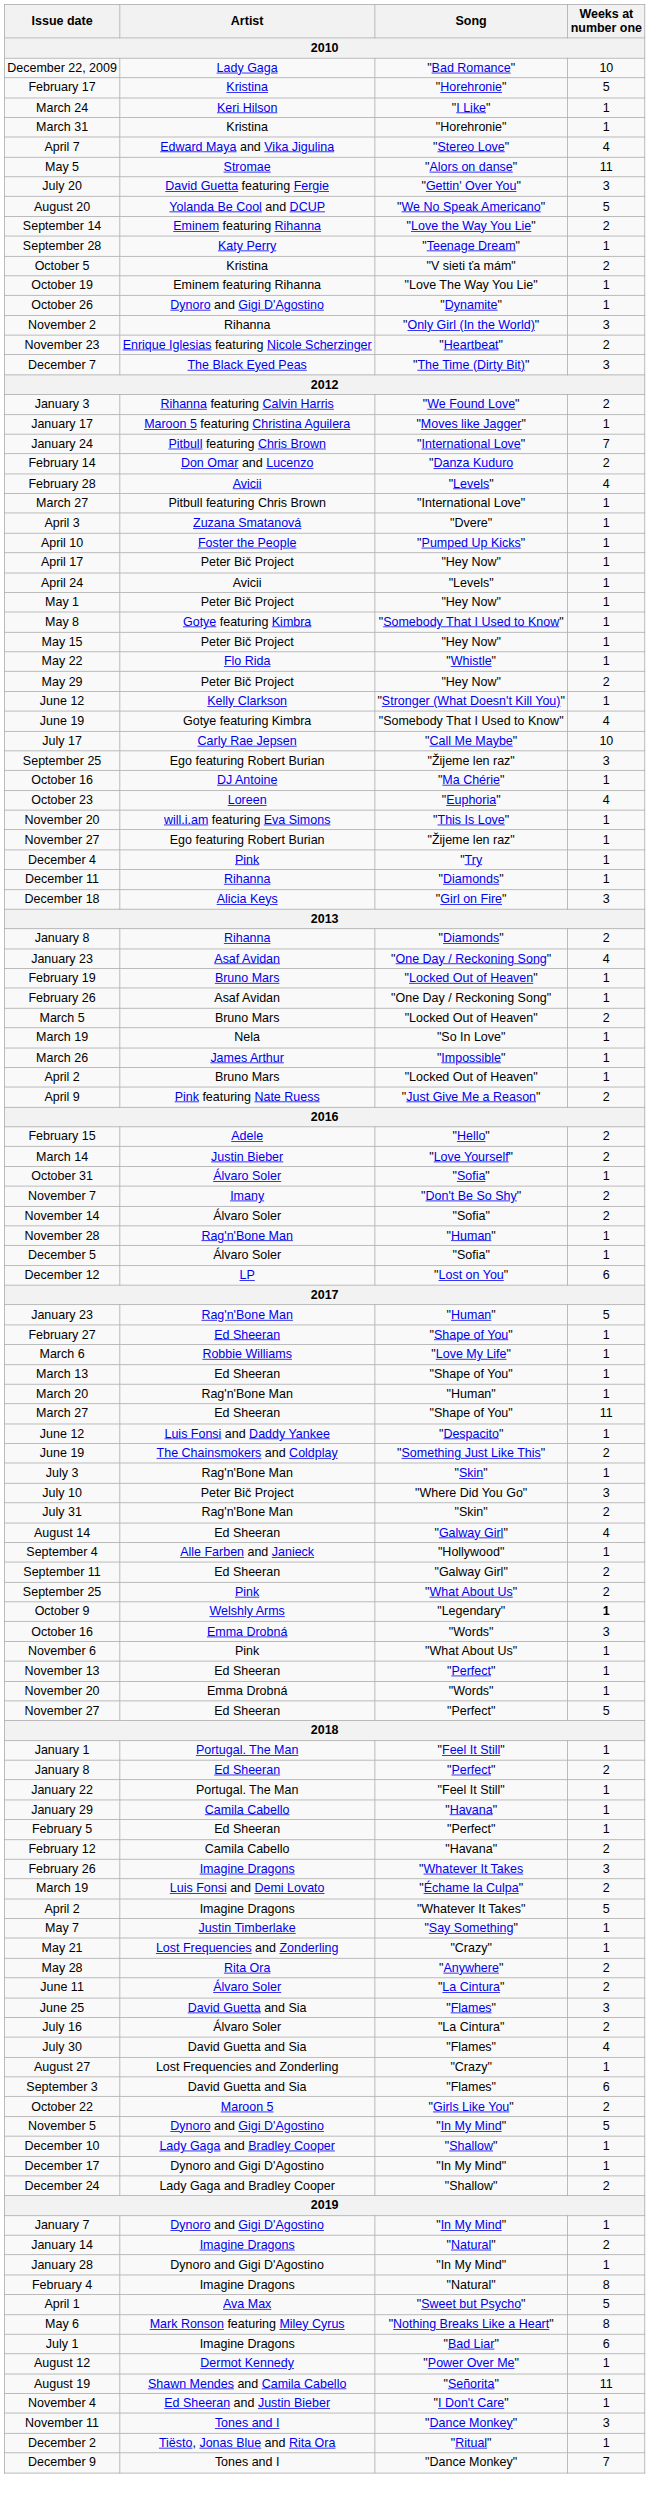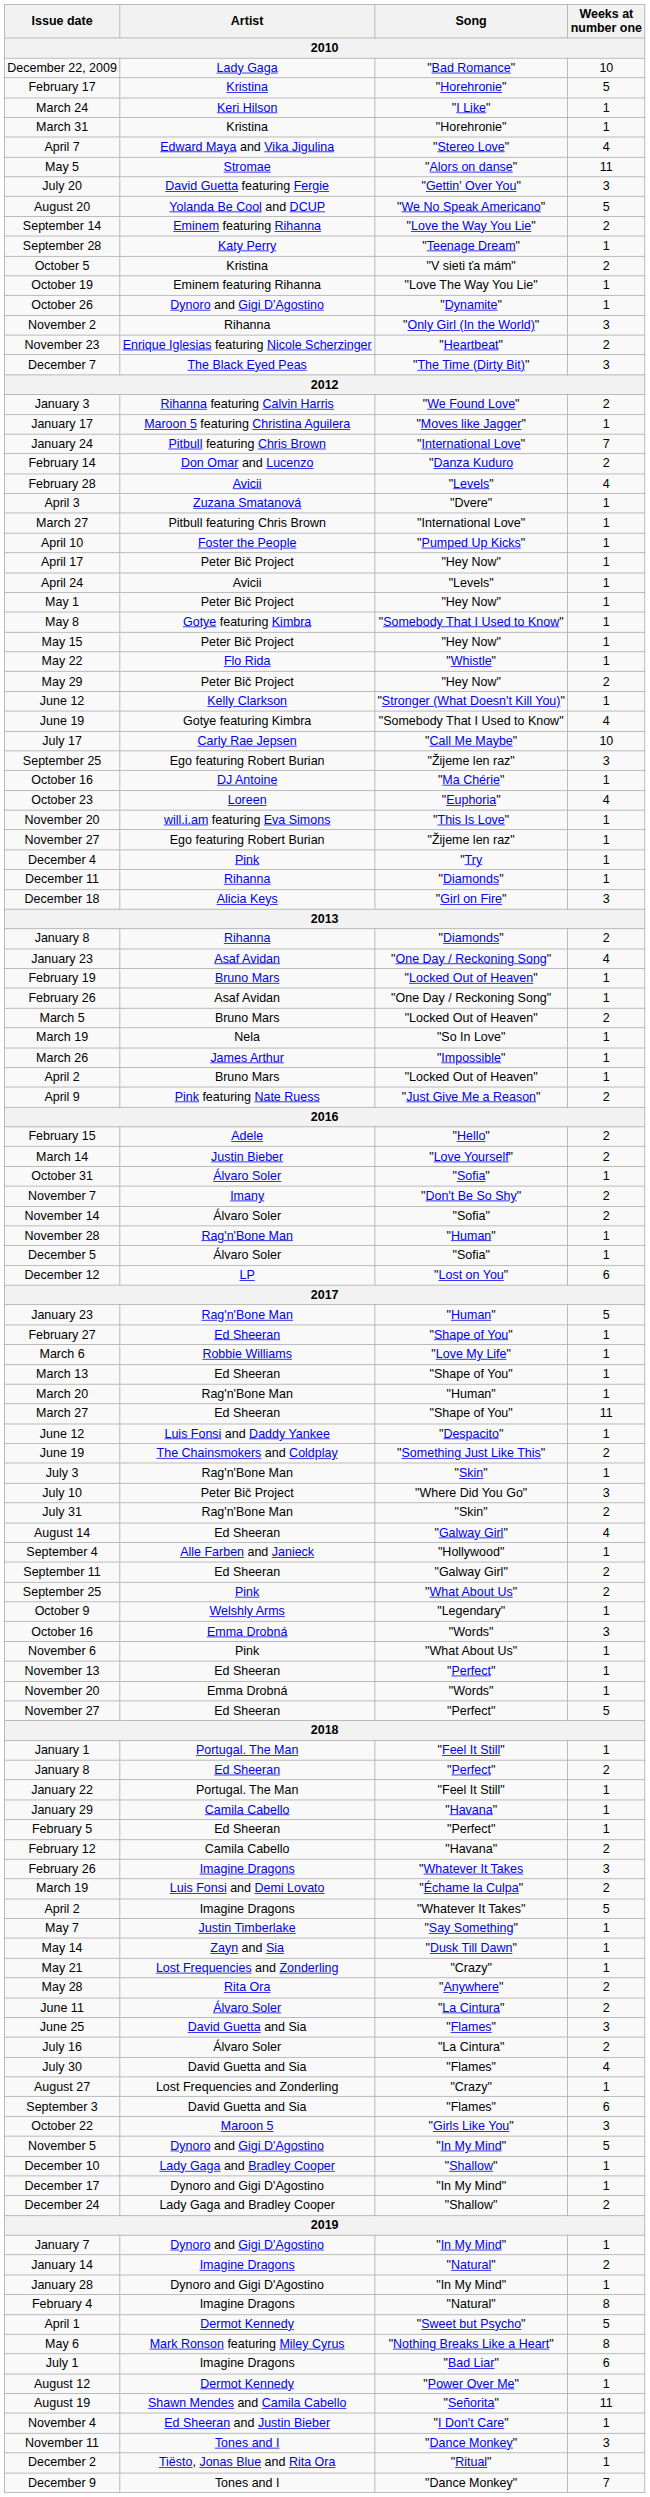rows swapped: March 27 / "International Love" <-> April 3
October 9 | Weeks at number one: bold -> normal
+ row: May 14 | Zayn and Sia | "Dusk Till Dawn" | 1
October 22 | Weeks at number one: 2 -> 3
April 1 | Artist: Ava Max -> Dermot Kennedy
